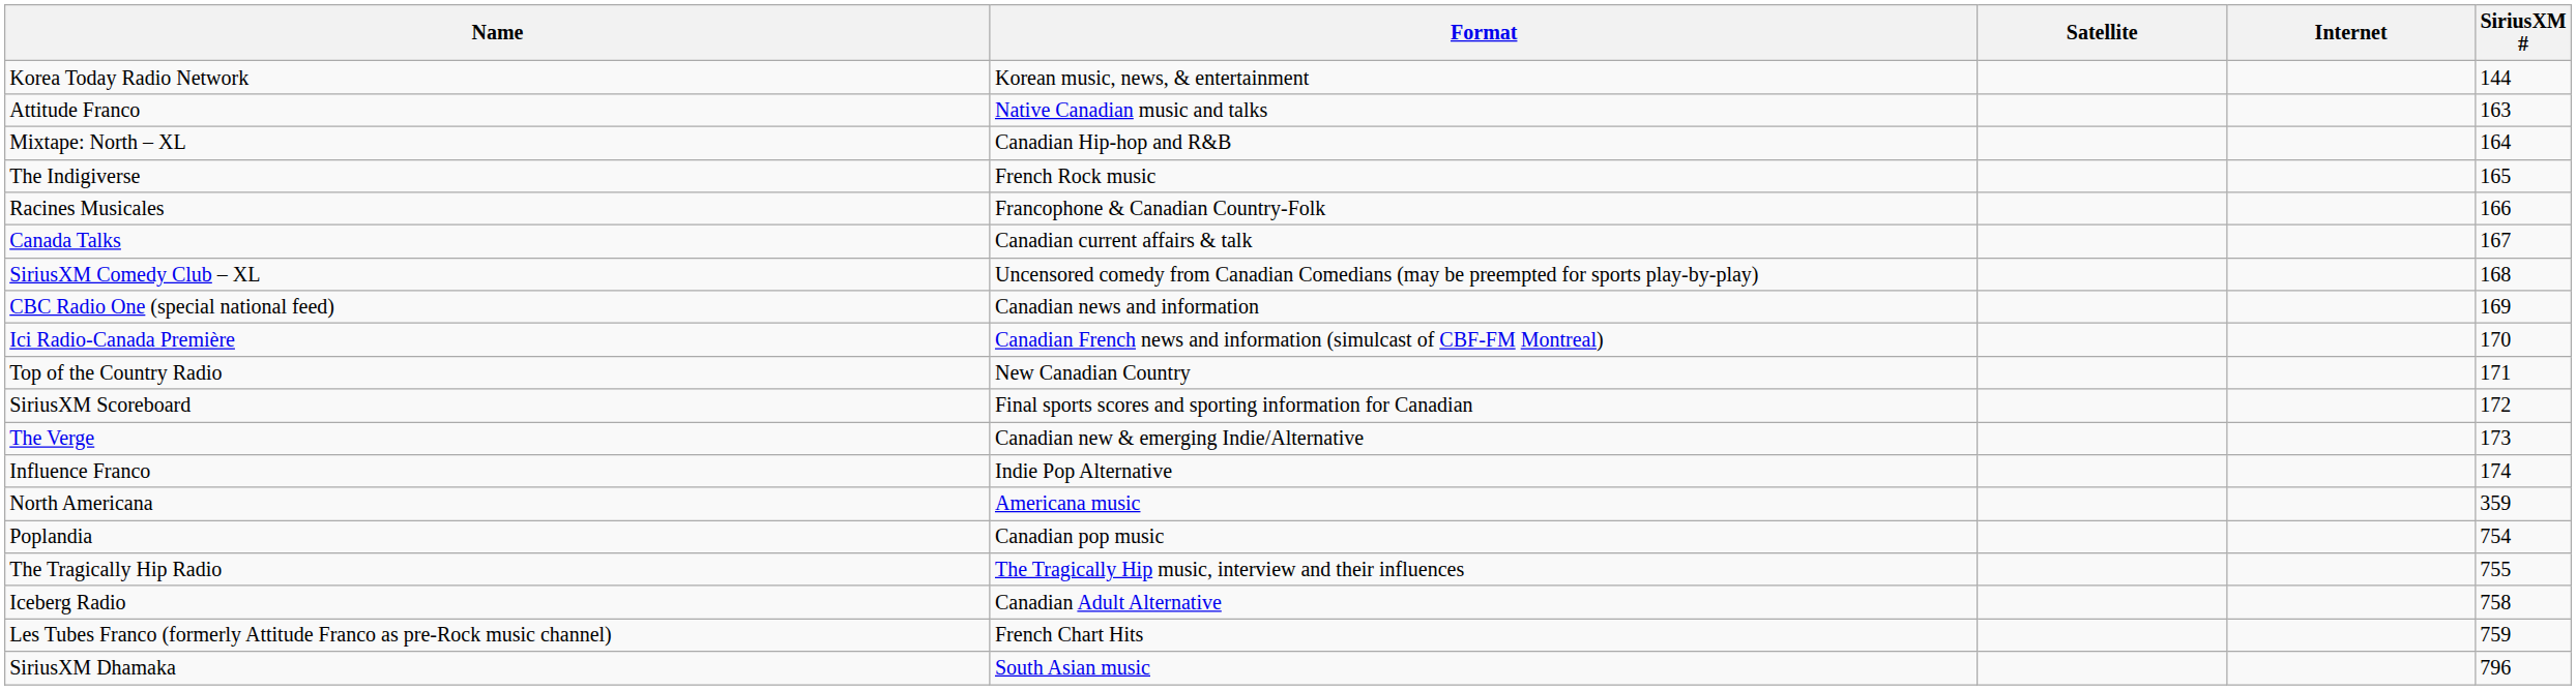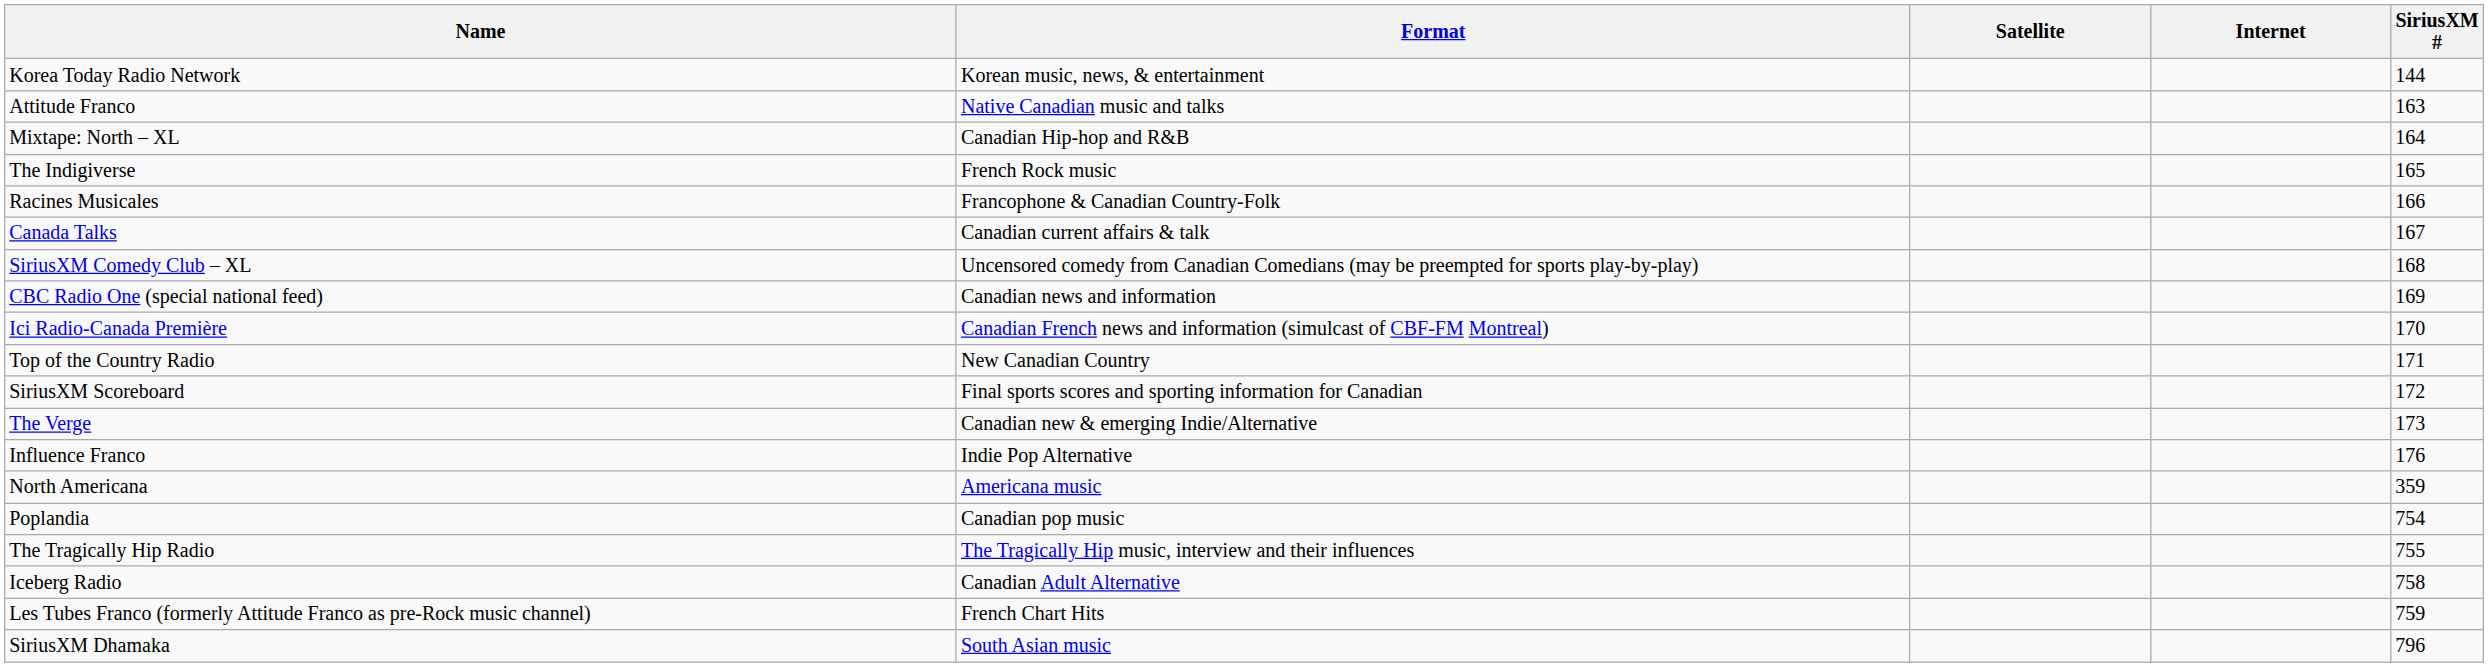Influence Franco | SiriusXM #: 174 -> 176
